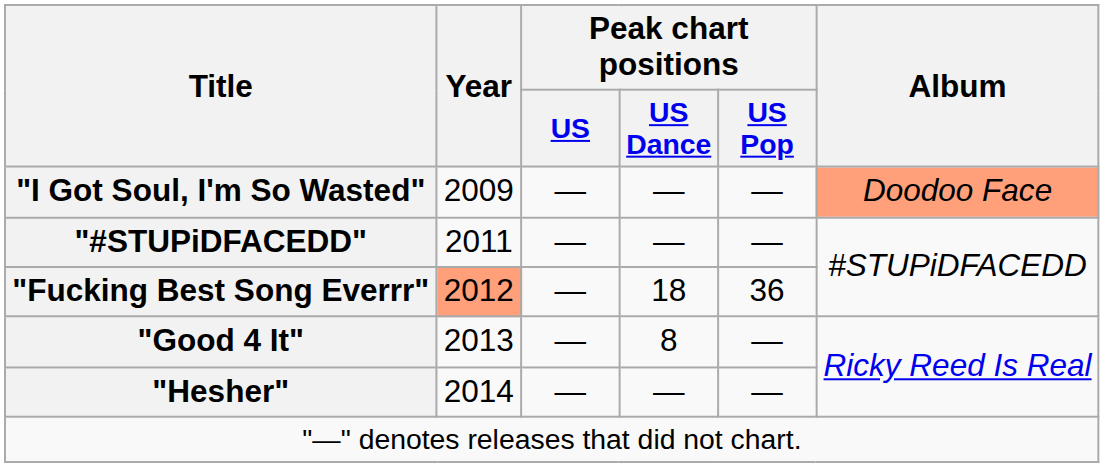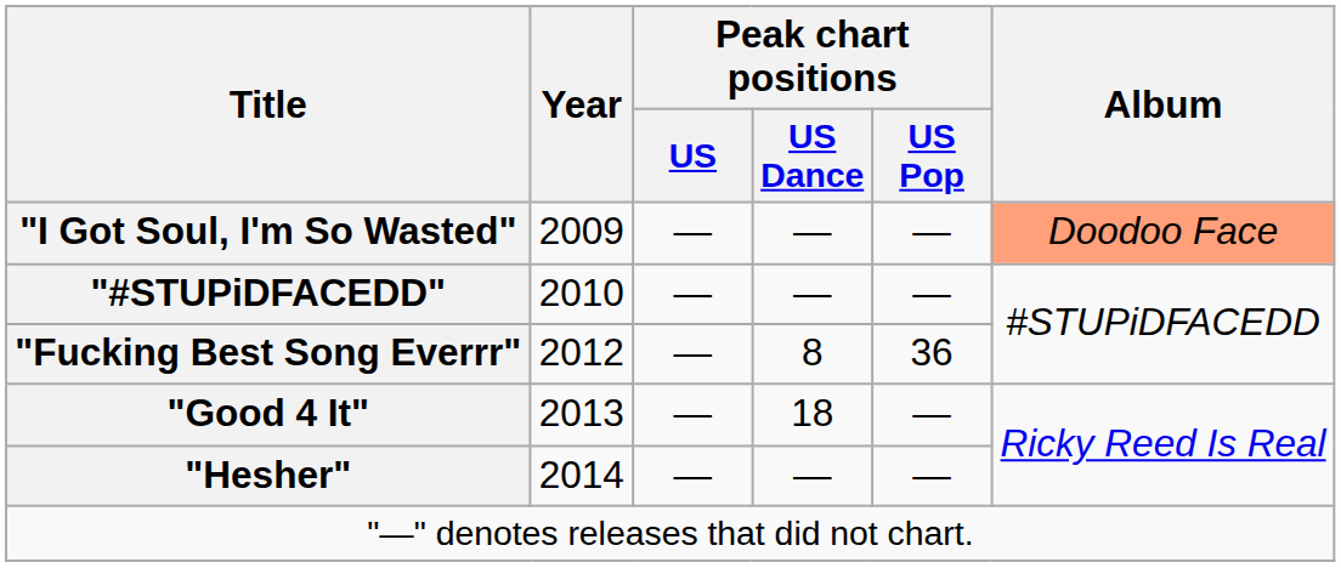"#STUPiDFACEDD" | Year: 2011 -> 2010
"Fucking Best Song Everrr" | Year: lightsalmon background -> no background
"Fucking Best Song Everrr" | Peak chart positions / US Dance: 18 -> 8
"Good 4 It" | Peak chart positions / US Dance: 8 -> 18
